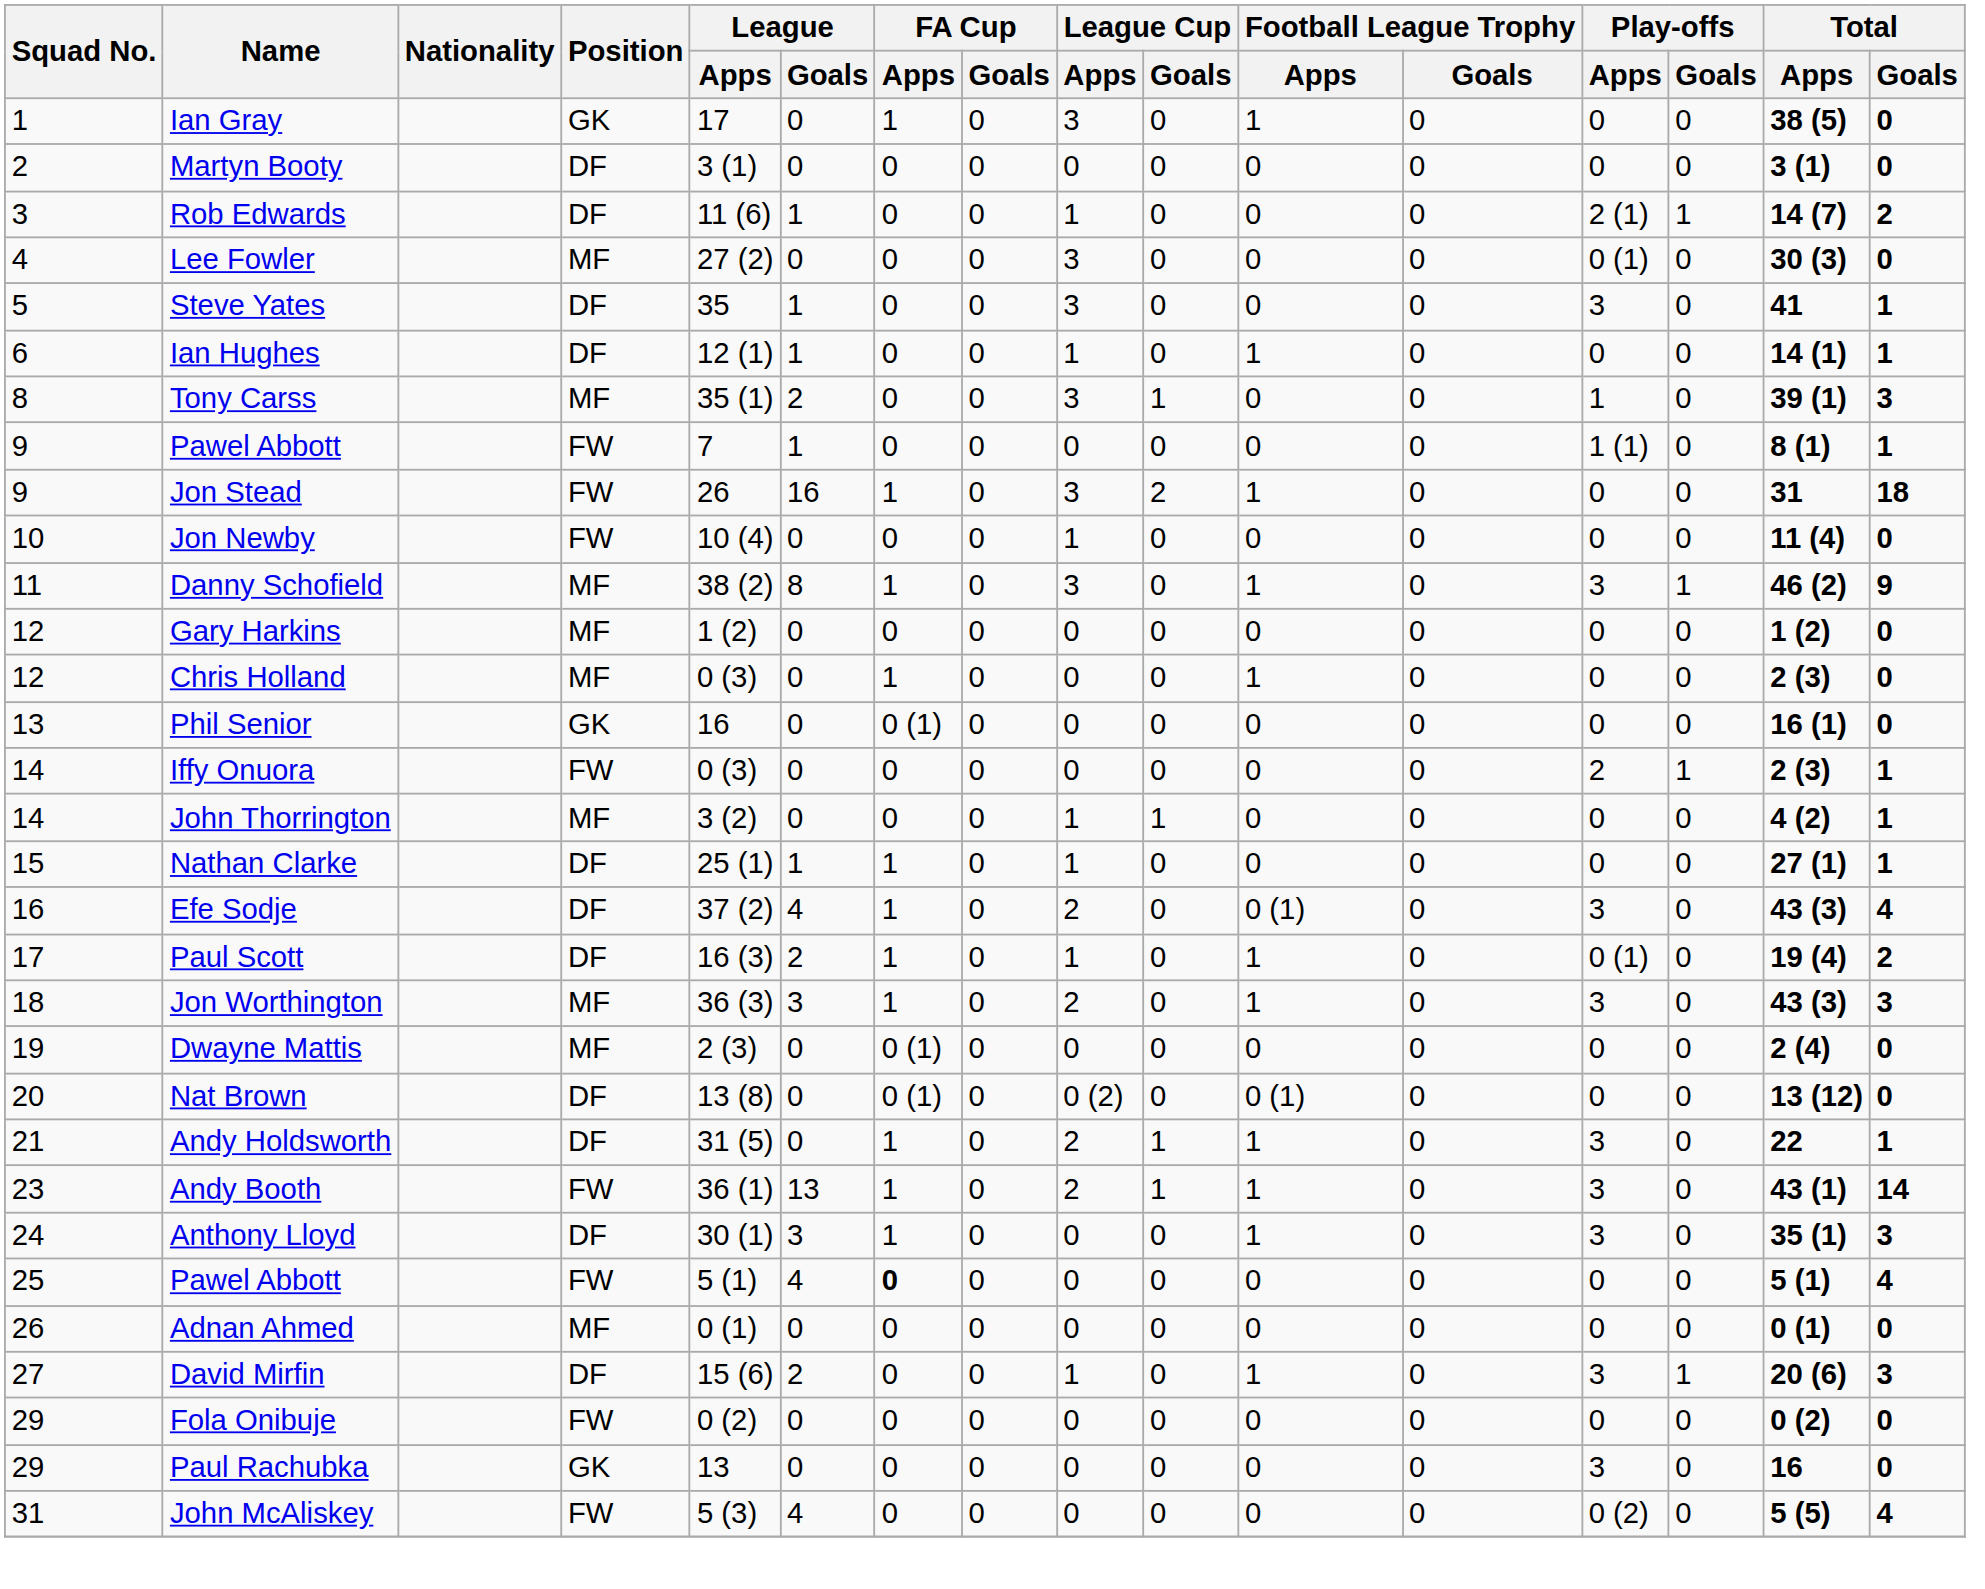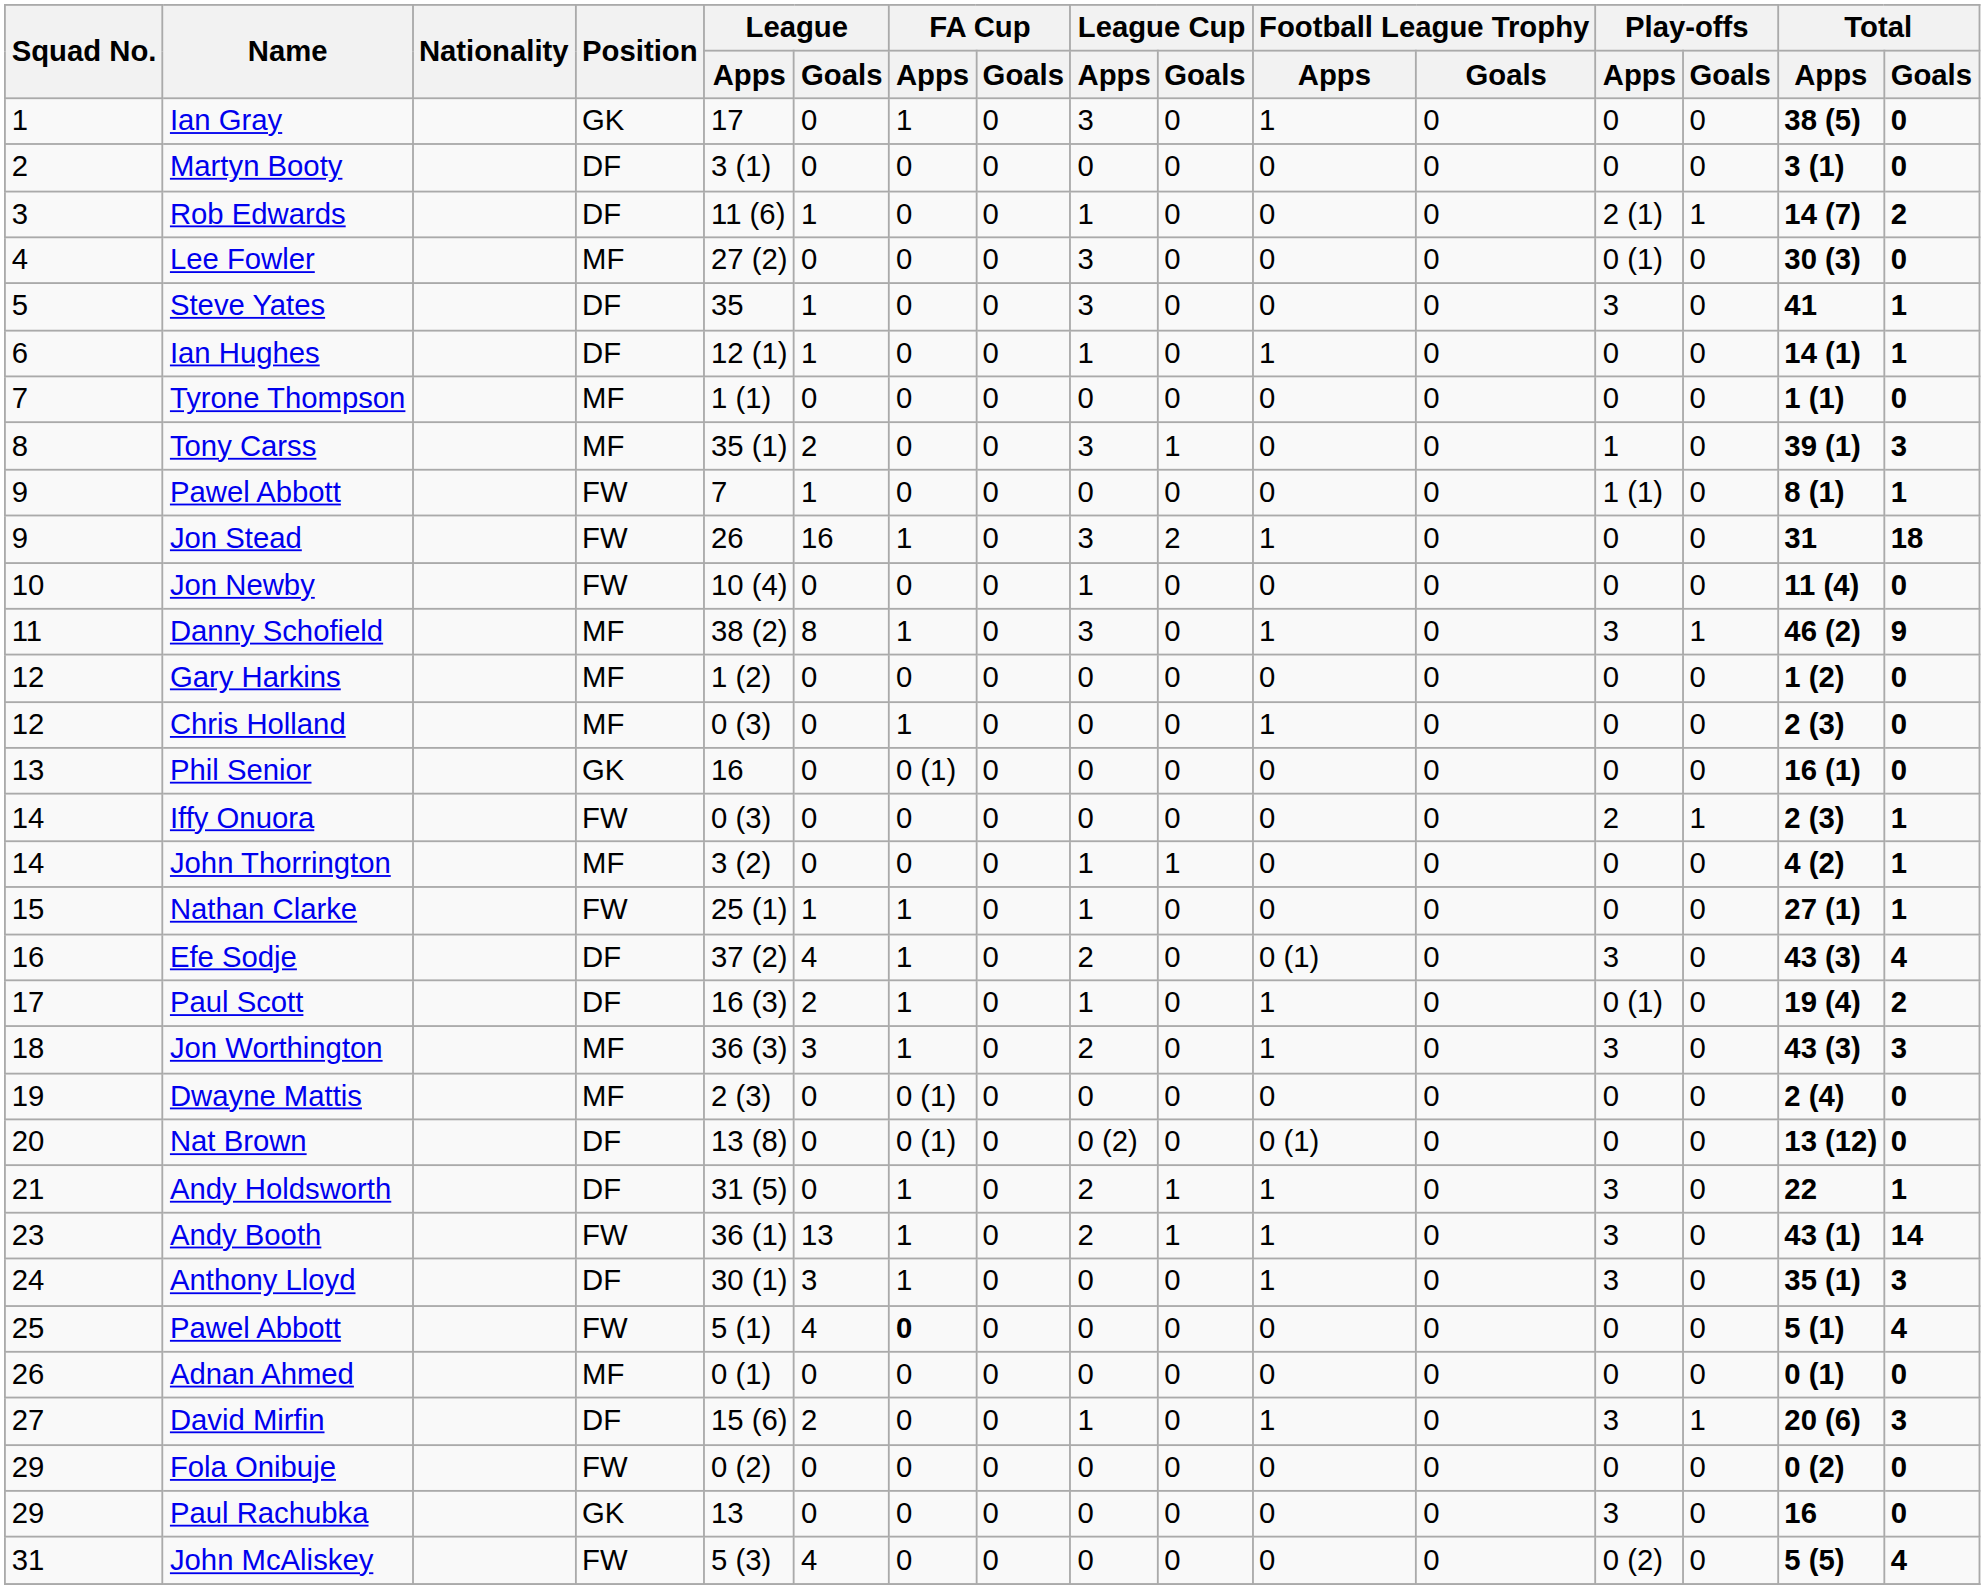+ row: 7 | Tyrone Thompson | MF | 1 (1) | 0 | 0 | 0 | 0 | 0 | 0 | 0 | 0 | 0 | 1 (1) | 0
Nathan Clarke | Position: DF -> FW
